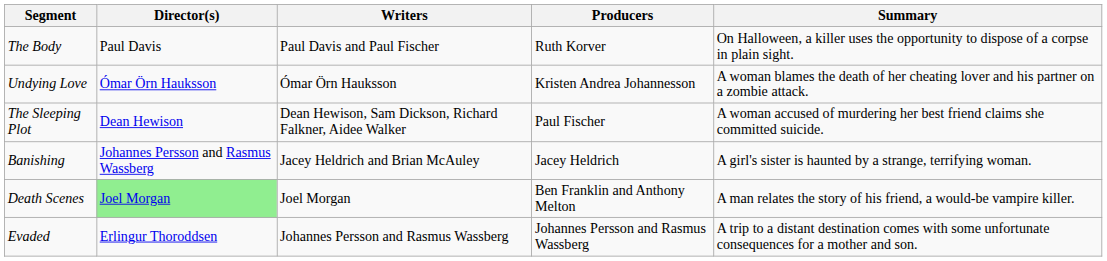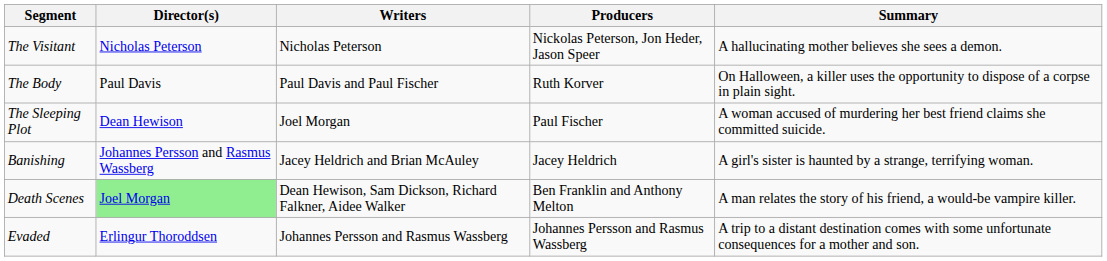+ row: The Visitant | Nicholas Peterson | Nicholas Peterson | Nickolas Peterson, Jon Heder, Jason Speer | A hallucinating mother believes she sees a demon.
- row: Undying Love | Ómar Örn Hauksson | Ómar Örn Hauksson | Kristen Andrea Johannesson | A woman blames the death of her cheating lover and his partner on a zombie attack.
The Sleeping Plot | Writers: Dean Hewison, Sam Dickson, Richard Falkner, Aidee Walker -> Joel Morgan
Death Scenes | Writers: Joel Morgan -> Dean Hewison, Sam Dickson, Richard Falkner, Aidee Walker
